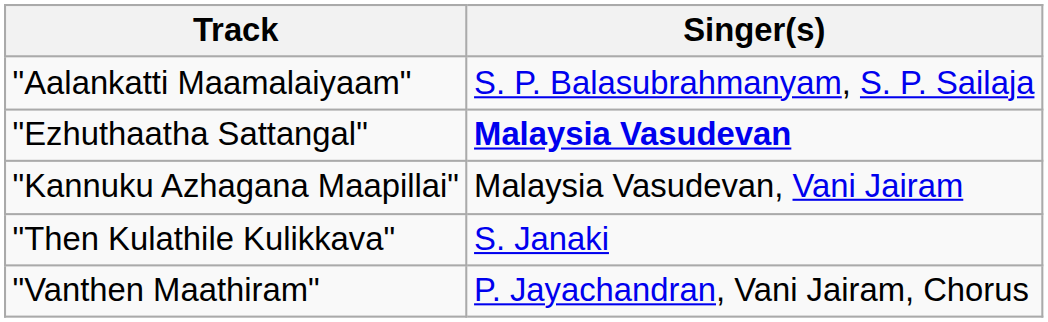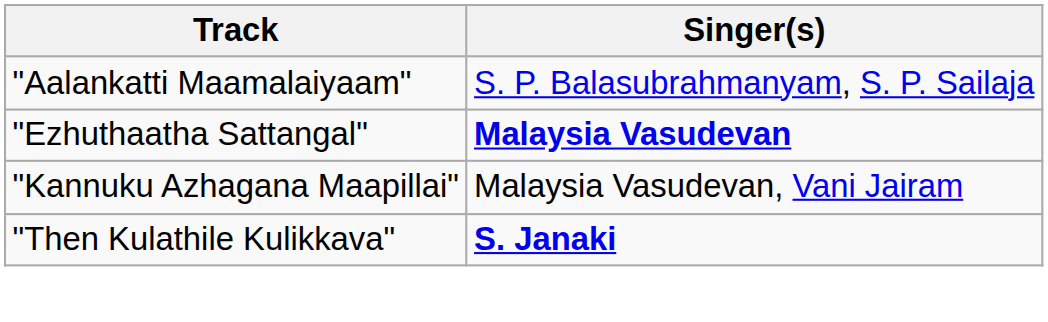"Then Kulathile Kulikkava" | Singer(s): normal -> bold
- row: "Vanthen Maathiram" | P. Jayachandran, Vani Jairam, Chorus
